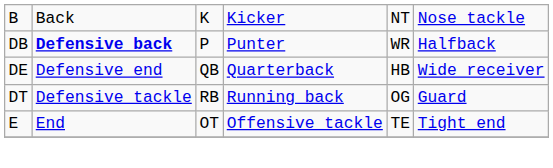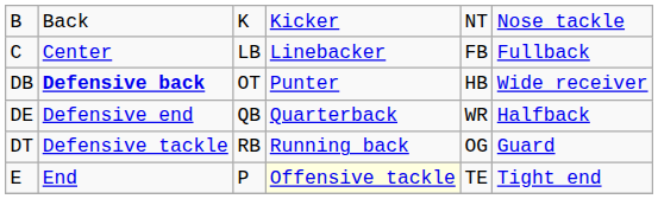+ row: C | Center | LB | Linebacker | FB | Fullback
DB | column 3: P -> OT
DB | column 5: WR -> HB
DB | column 6: Halfback -> Wide receiver
DE | column 5: HB -> WR
DE | column 6: Wide receiver -> Halfback
E | column 3: OT -> P
E | column 4: no background -> lightyellow background
